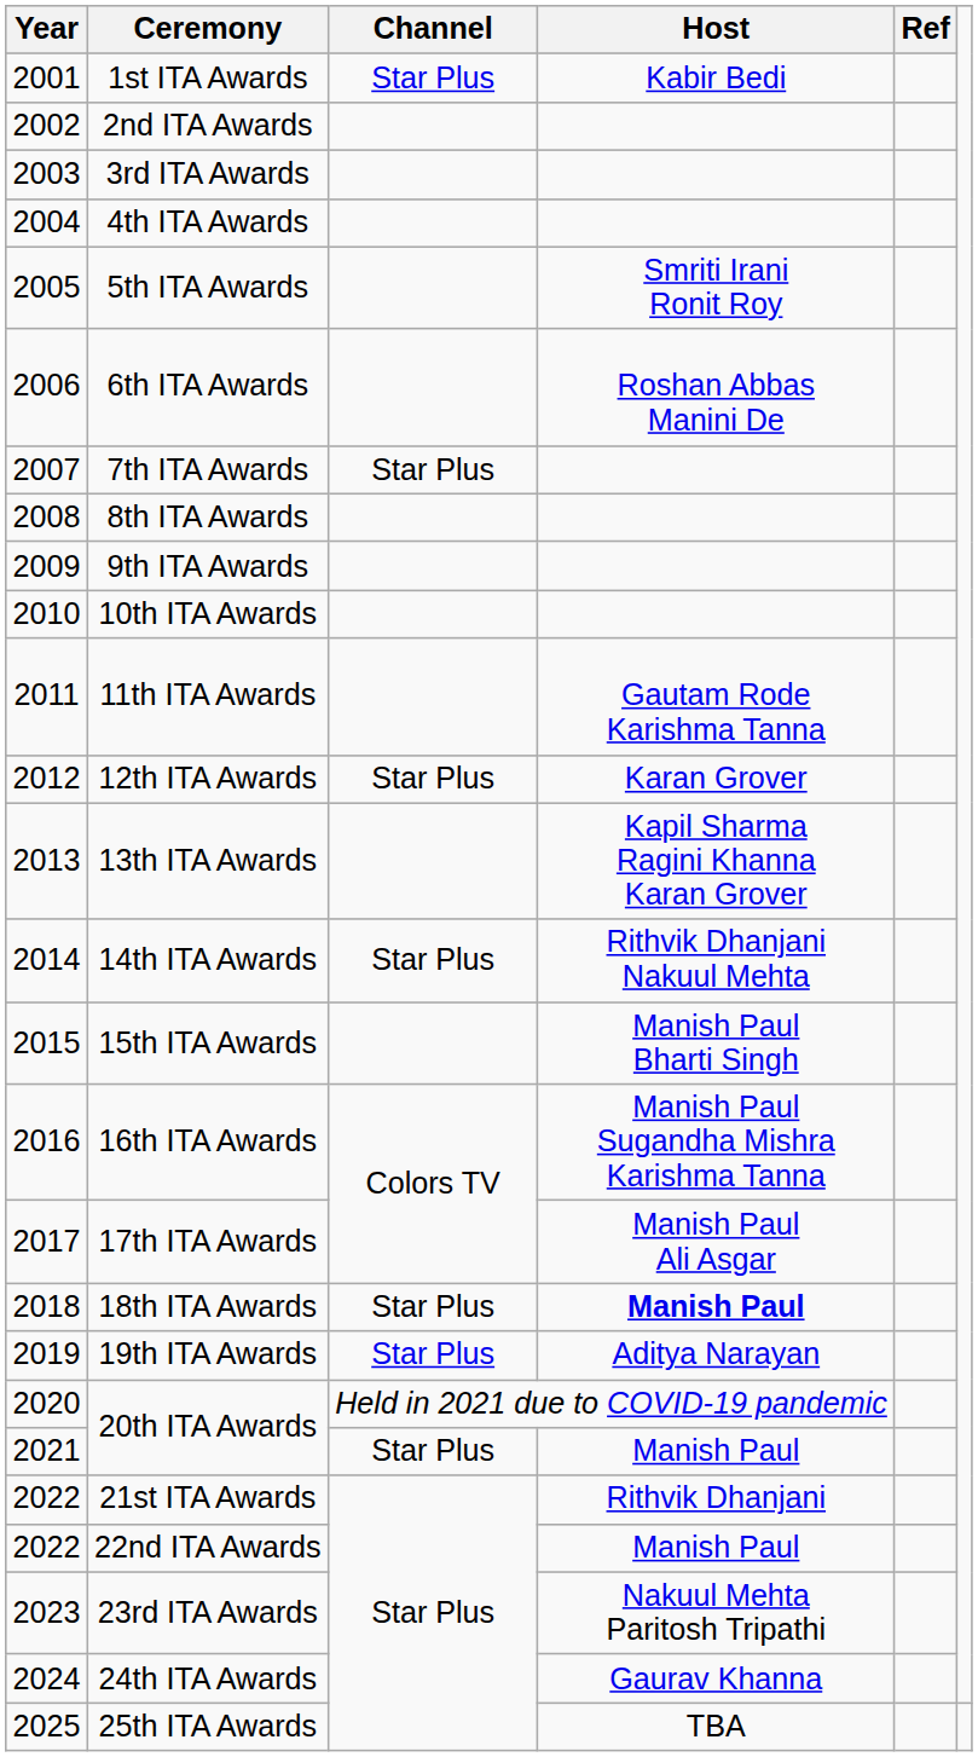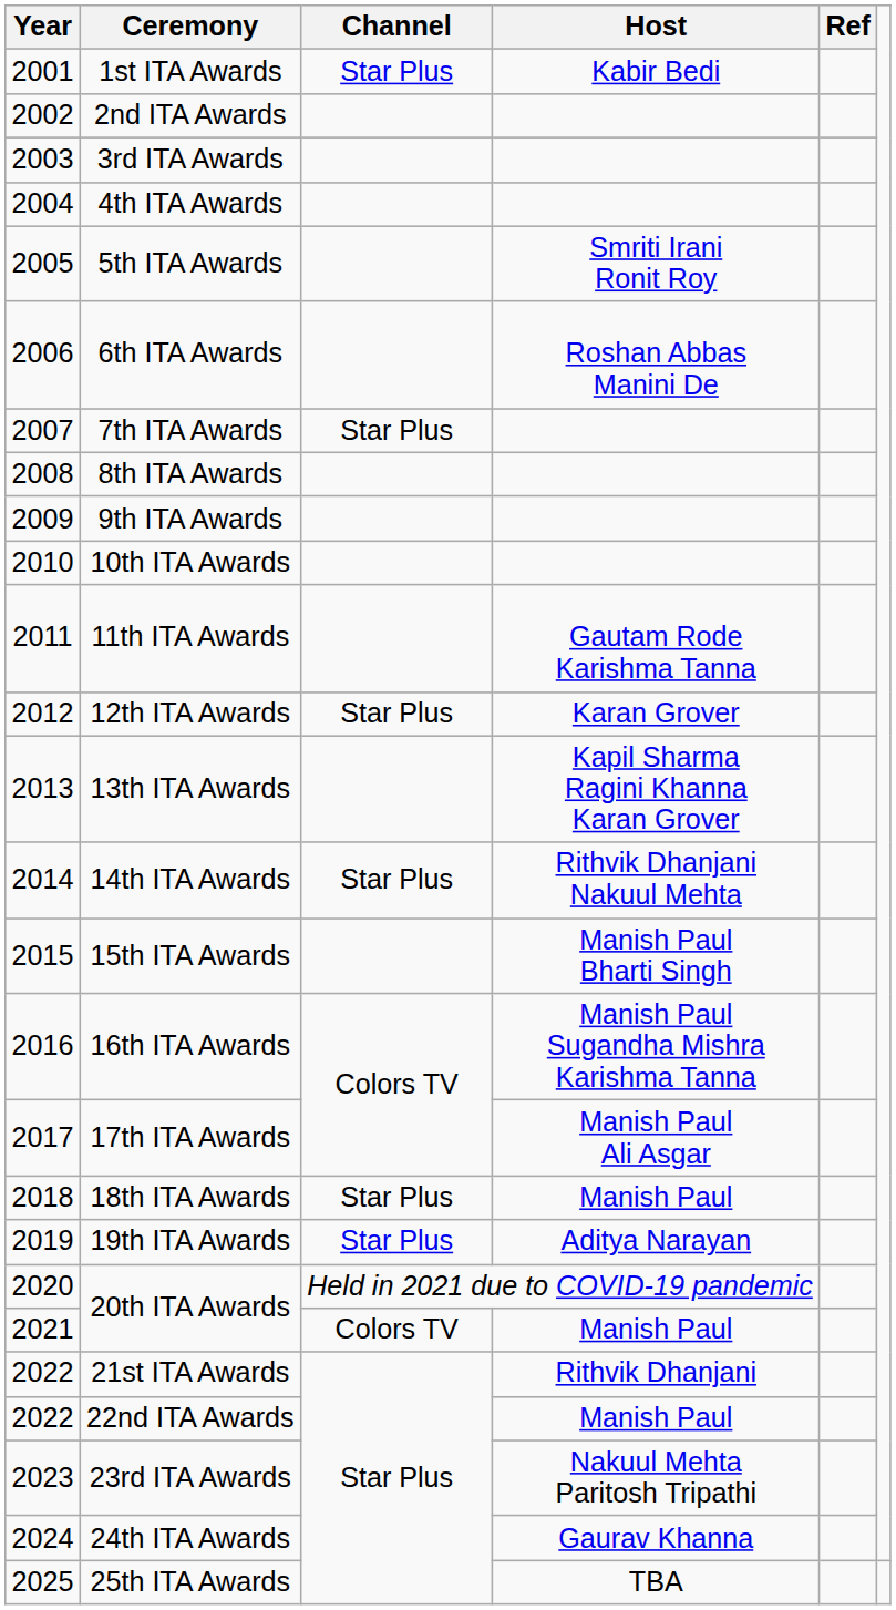18th ITA Awards | Host: bold -> normal
2021 / 20th ITA Awards | Channel: Star Plus -> Colors TV
